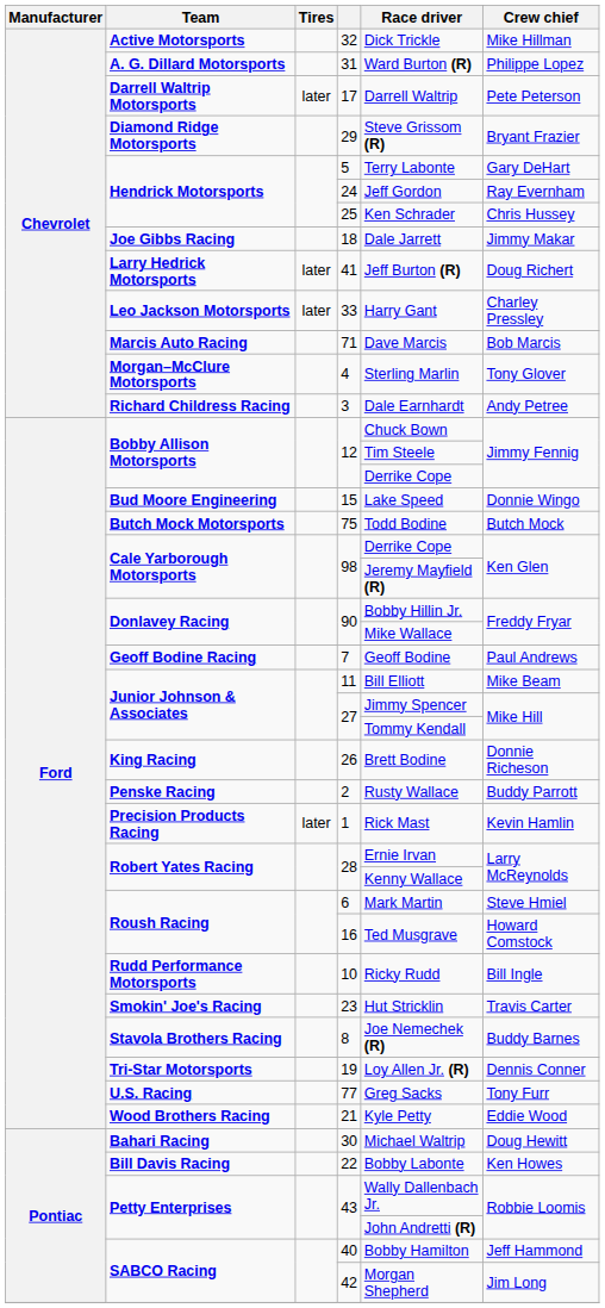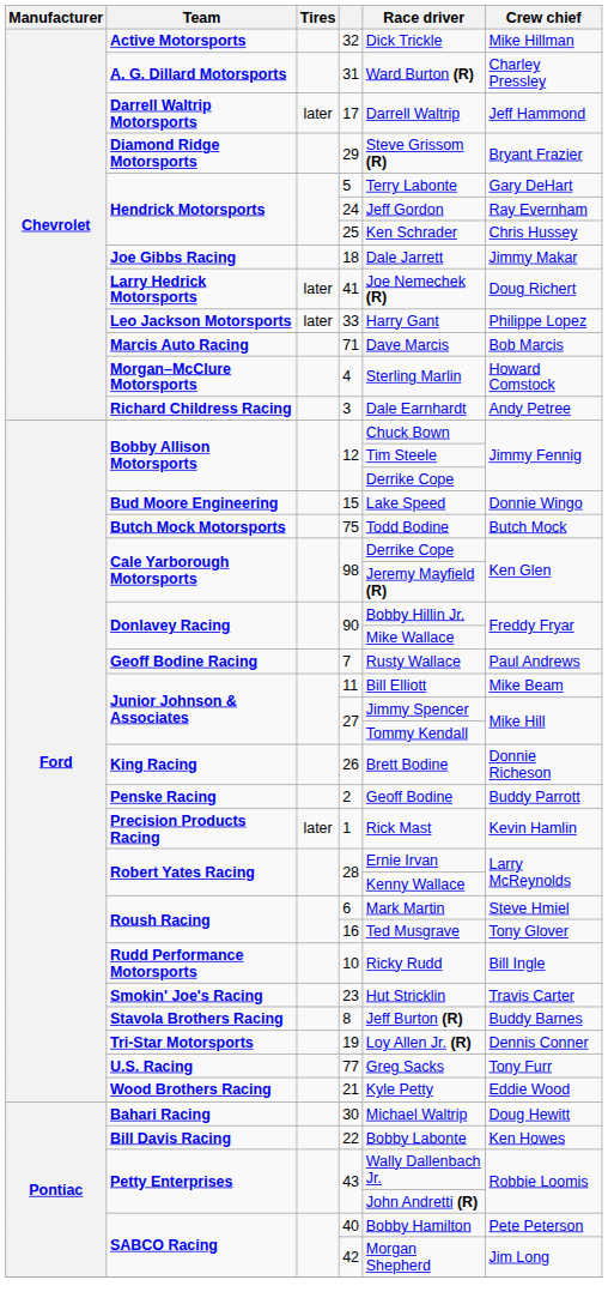31 | Crew chief: Philippe Lopez -> Charley Pressley
17 | Crew chief: Pete Peterson -> Jeff Hammond
41 | Race driver: Jeff Burton (R) -> Joe Nemechek (R)
33 | Crew chief: Charley Pressley -> Philippe Lopez
4 | Crew chief: Tony Glover -> Howard Comstock
7 | Race driver: Geoff Bodine -> Rusty Wallace
2 | Race driver: Rusty Wallace -> Geoff Bodine
16 | Crew chief: Howard Comstock -> Tony Glover
8 | Race driver: Joe Nemechek (R) -> Jeff Burton (R)
40 | Crew chief: Jeff Hammond -> Pete Peterson
